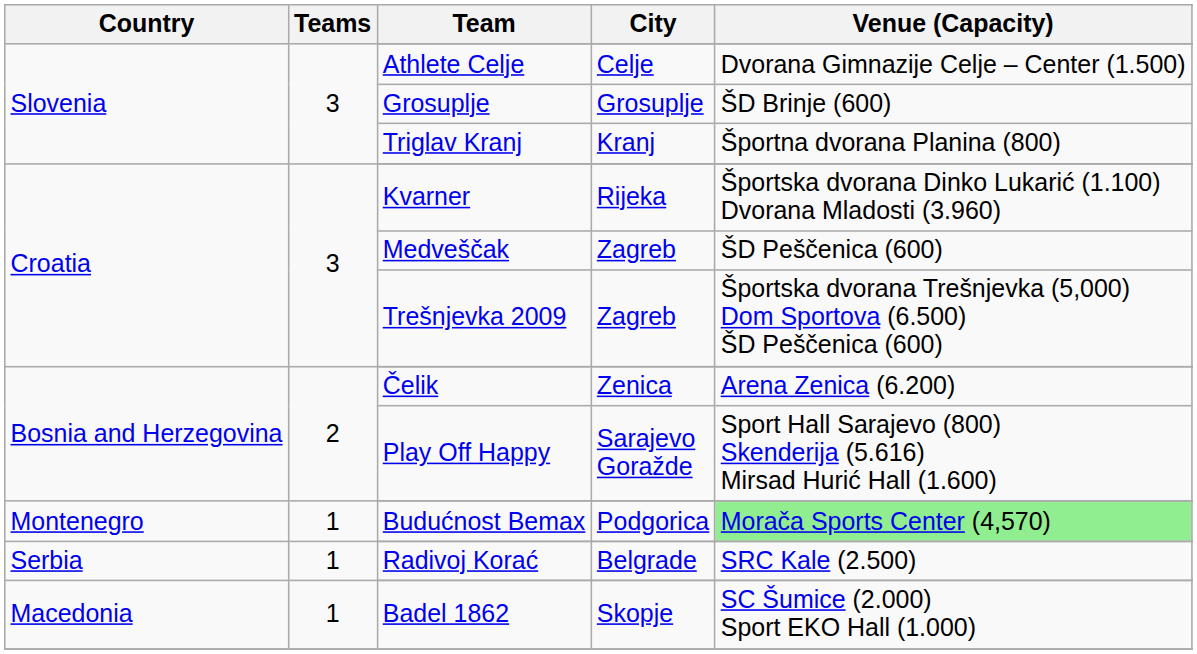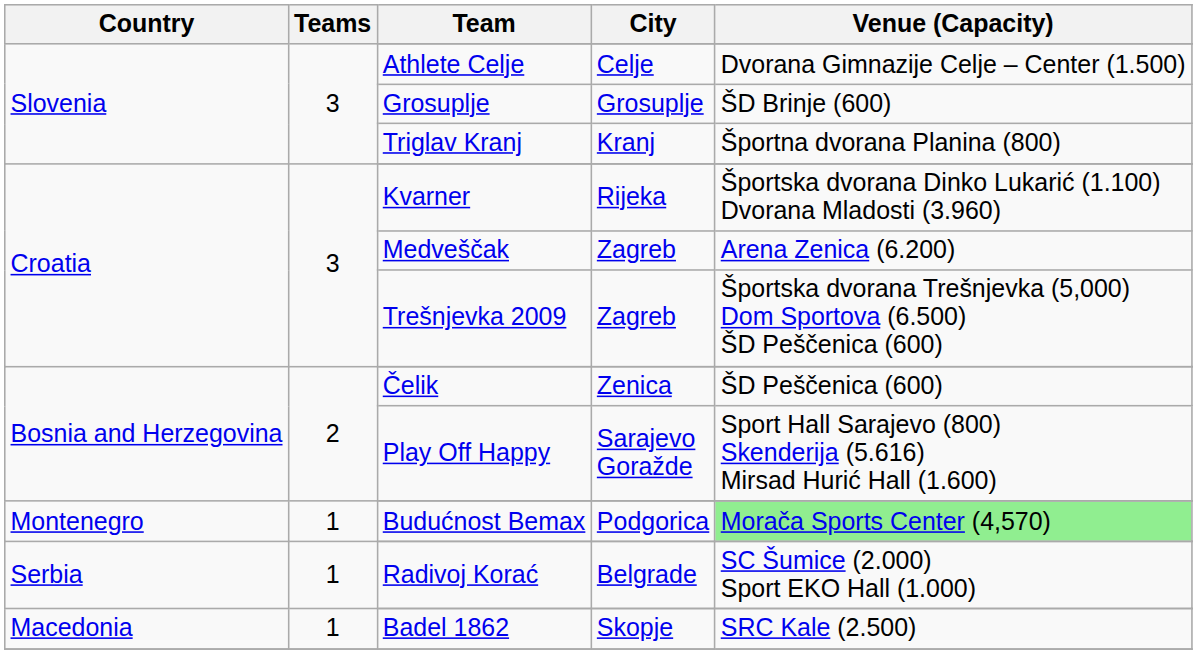Medveščak | Venue (Capacity): ŠD Peščenica (600) -> Arena Zenica (6.200)
Čelik | Venue (Capacity): Arena Zenica (6.200) -> ŠD Peščenica (600)
Radivoj Korać | Venue (Capacity): SRC Kale (2.500) -> SC Šumice (2.000) Sport EKO Hall (1.000)
Badel 1862 | Venue (Capacity): SC Šumice (2.000) Sport EKO Hall (1.000) -> SRC Kale (2.500)
